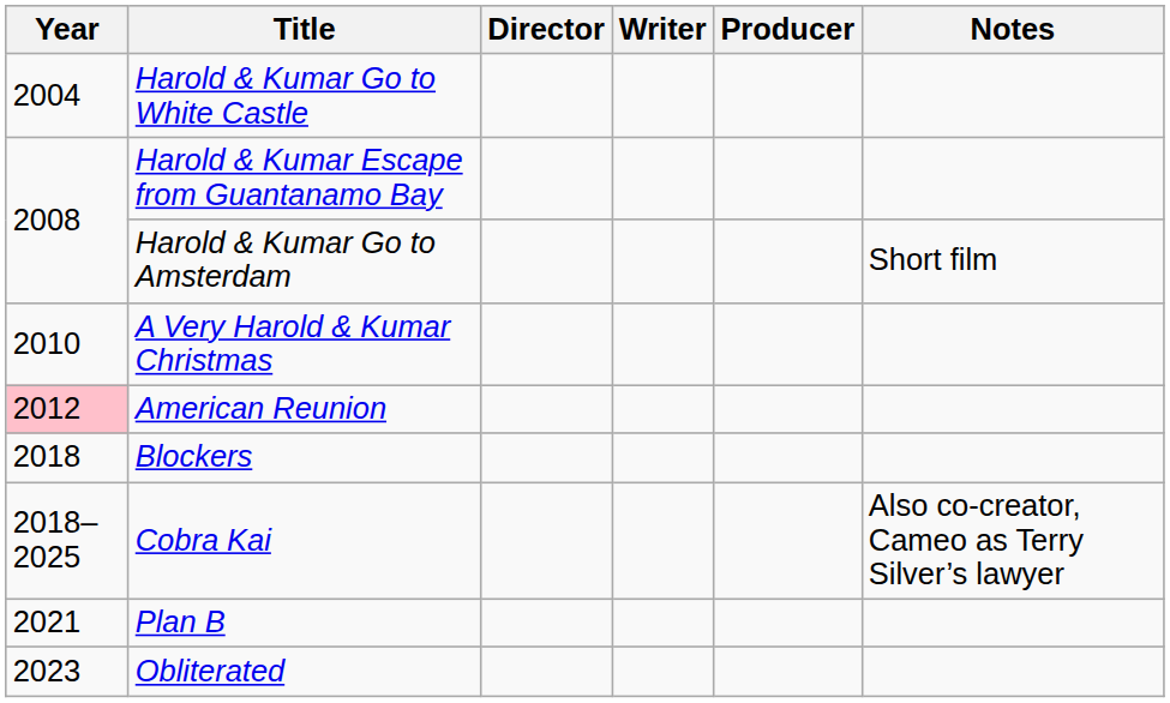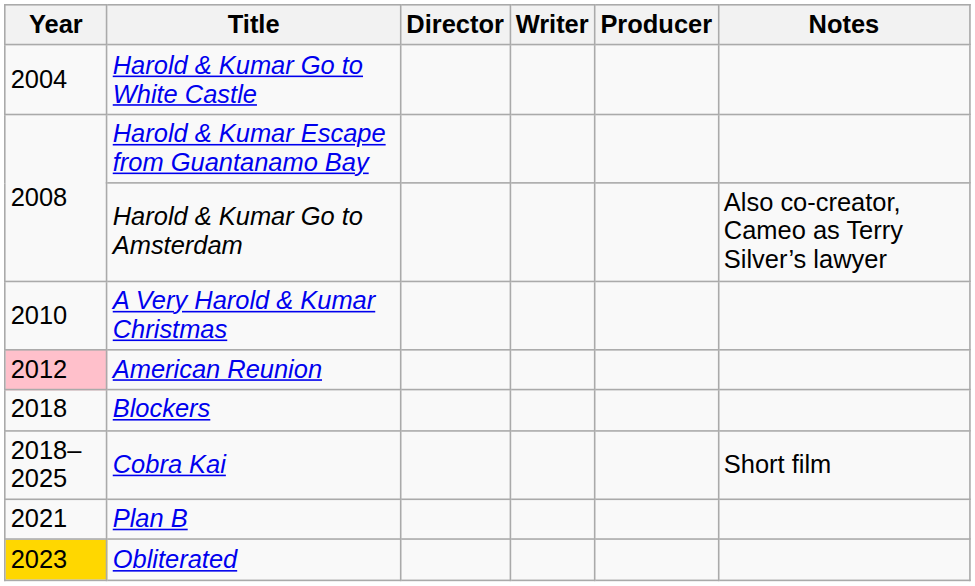Harold & Kumar Go to Amsterdam | Notes: Short film -> Also co-creator, Cameo as Terry Silver’s lawyer
Cobra Kai | Notes: Also co-creator, Cameo as Terry Silver’s lawyer -> Short film
Obliterated | Year: no background -> gold background
